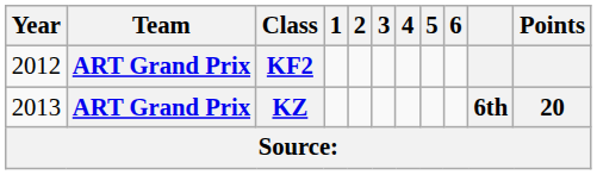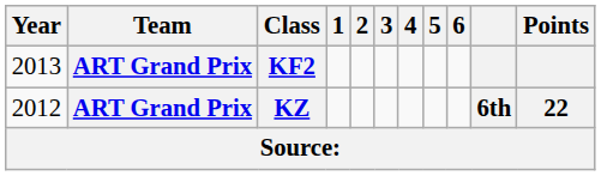KF2 | Year: 2012 -> 2013
KZ | Year: 2013 -> 2012
KZ | Points: 20 -> 22
